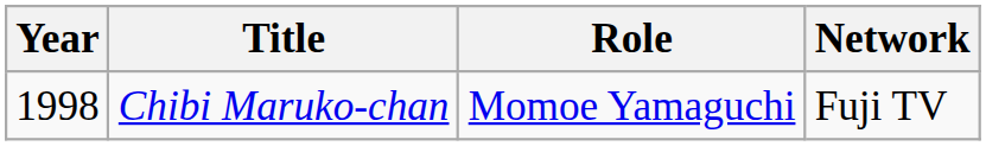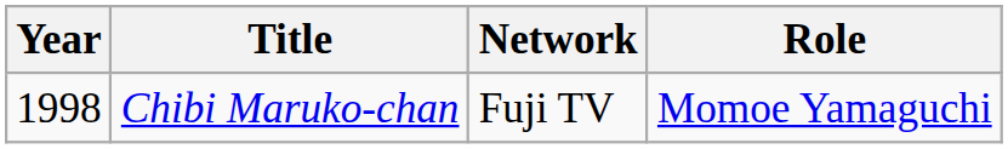columns swapped: Role <-> Network
